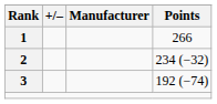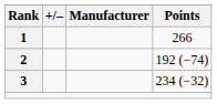2 | Points: 234 (−32) -> 192 (−74)
3 | Points: 192 (−74) -> 234 (−32)
